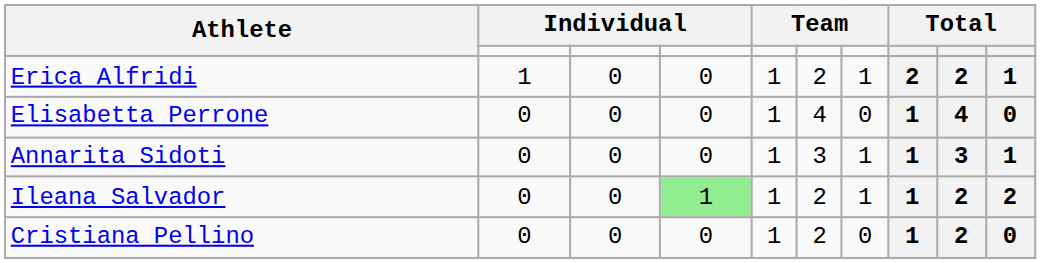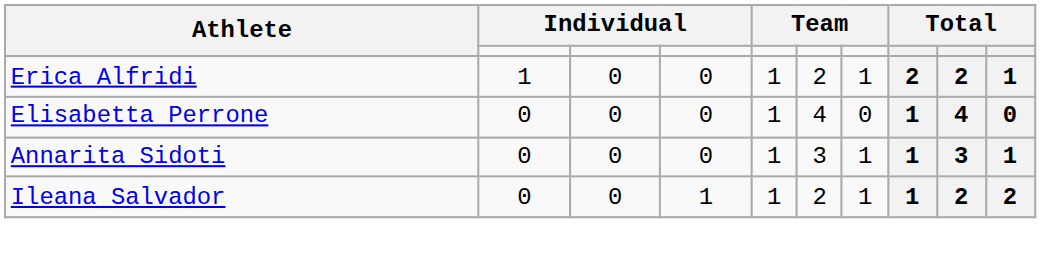Ileana Salvador | column 4: lightgreen background -> no background
- row: Cristiana Pellino | 0 | 0 | 0 | 1 | 2 | 0 | 1 | 2 | 0
